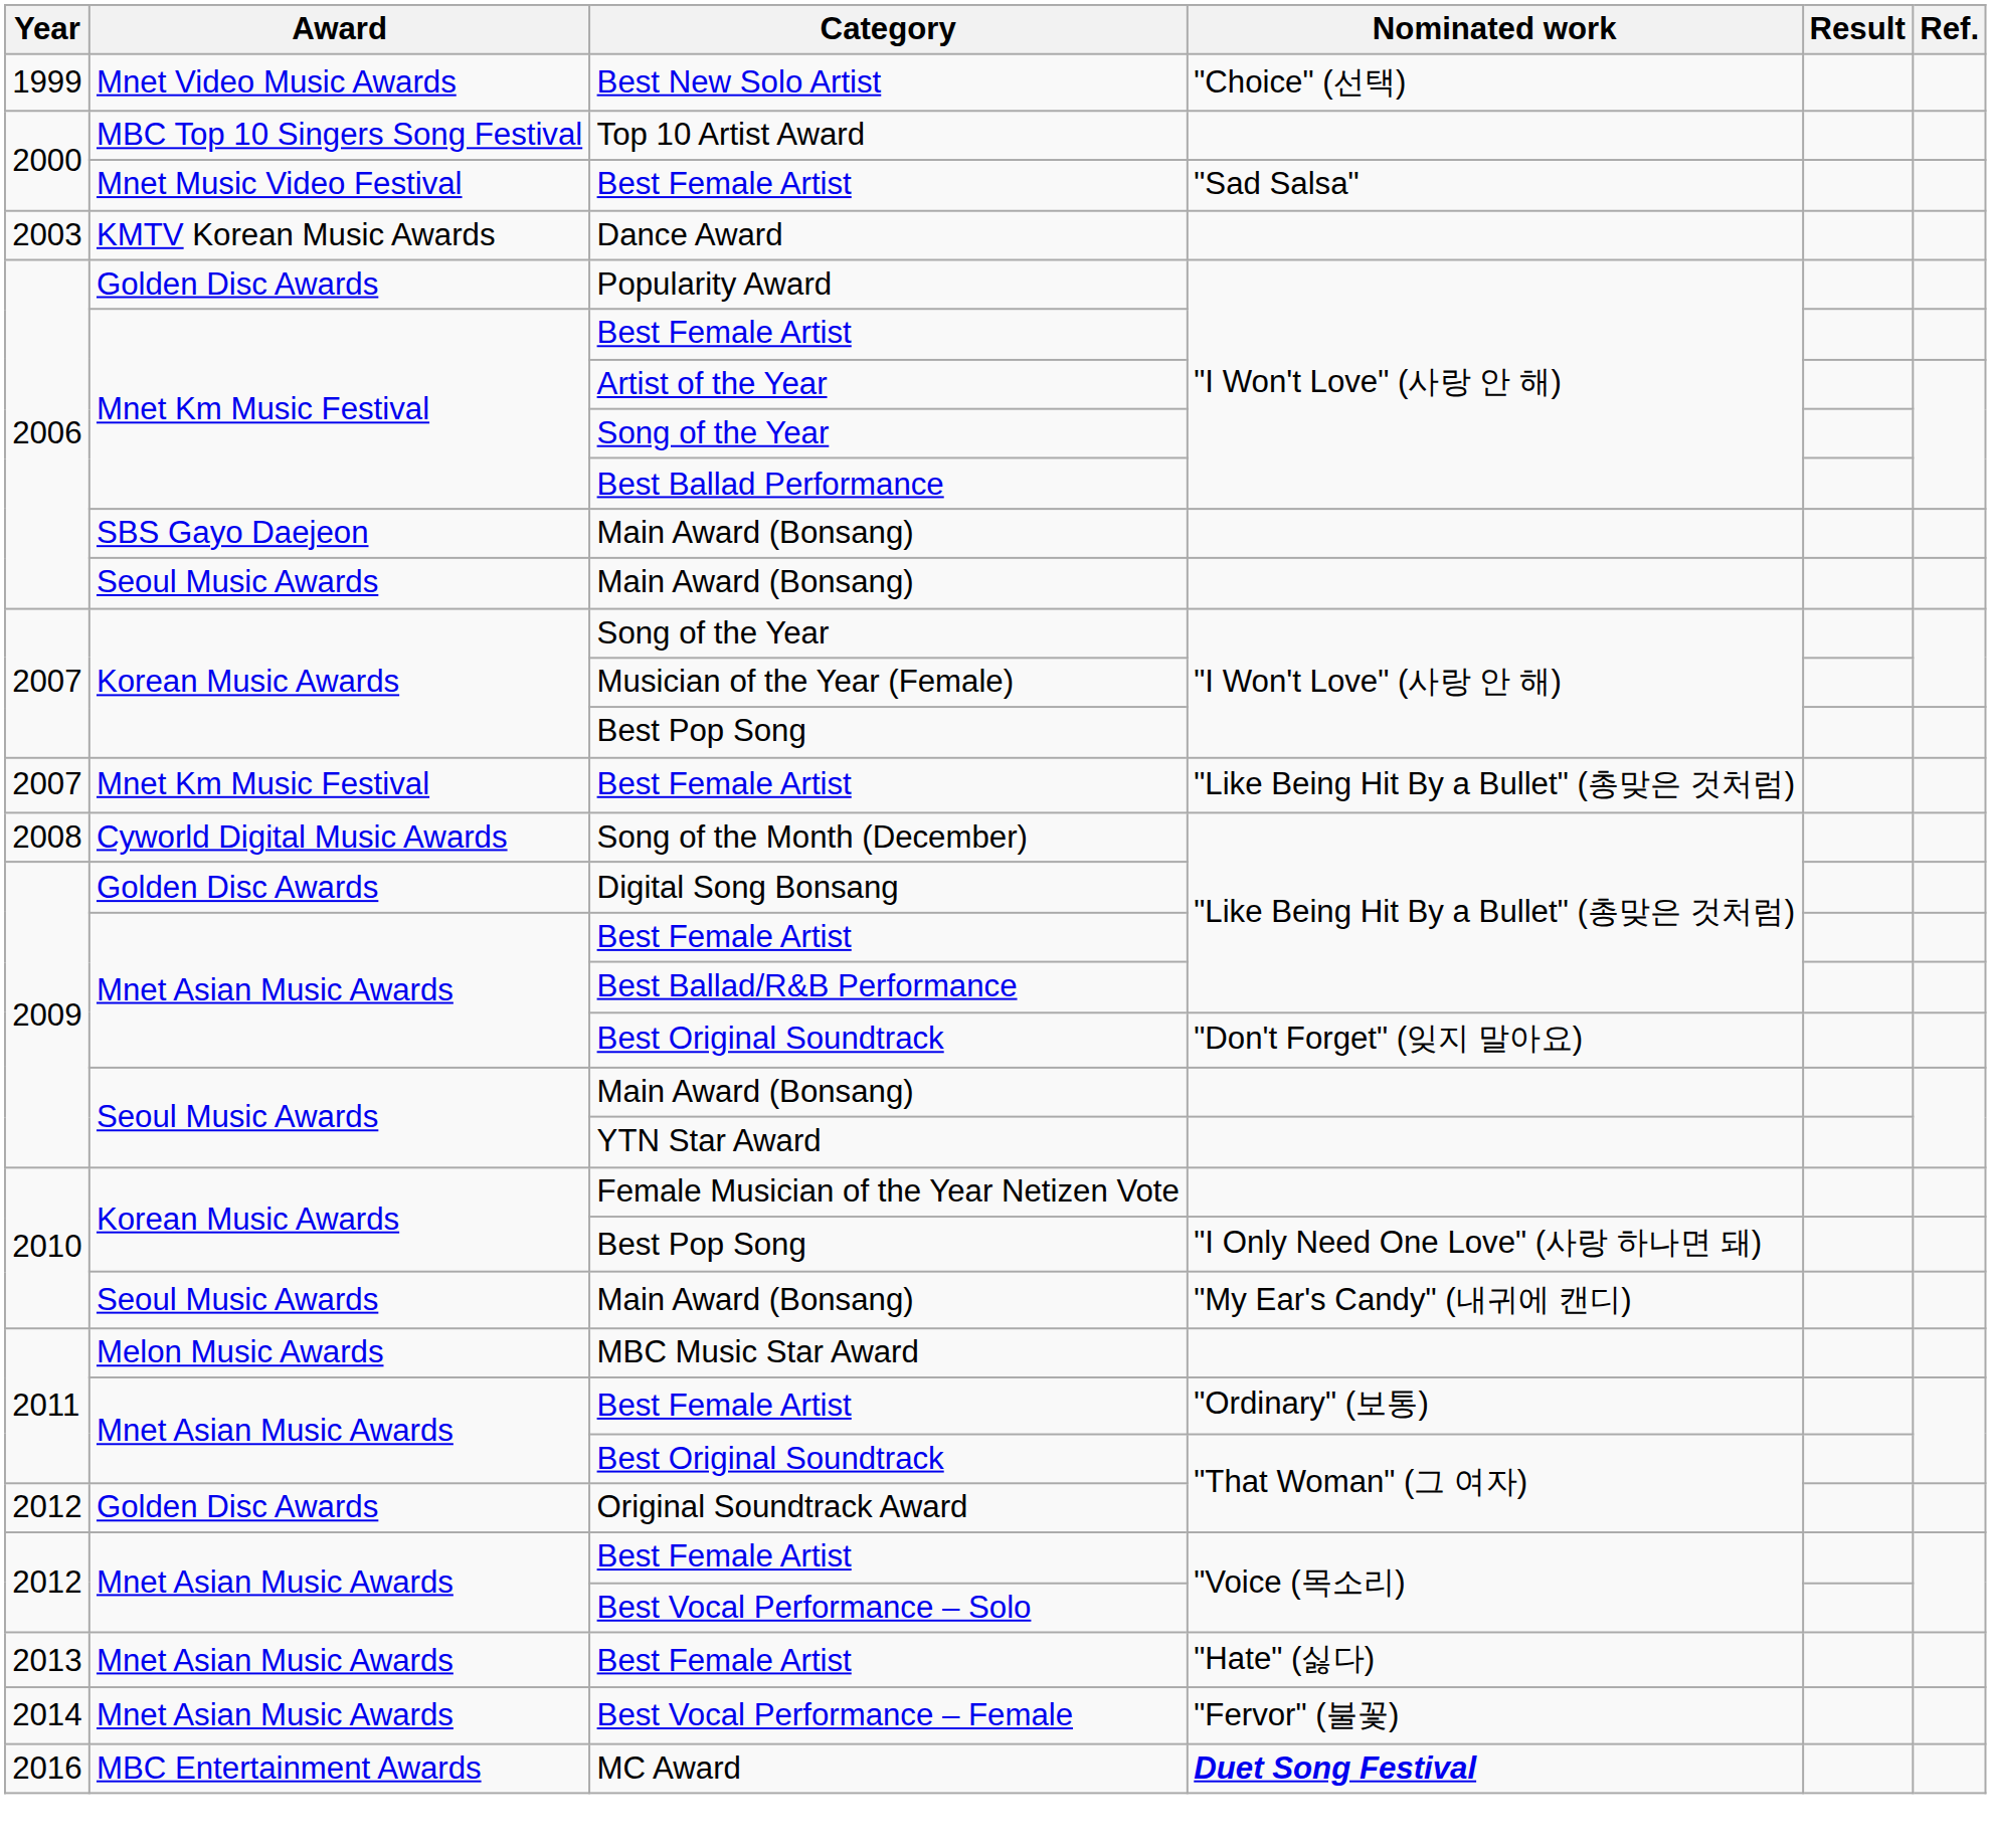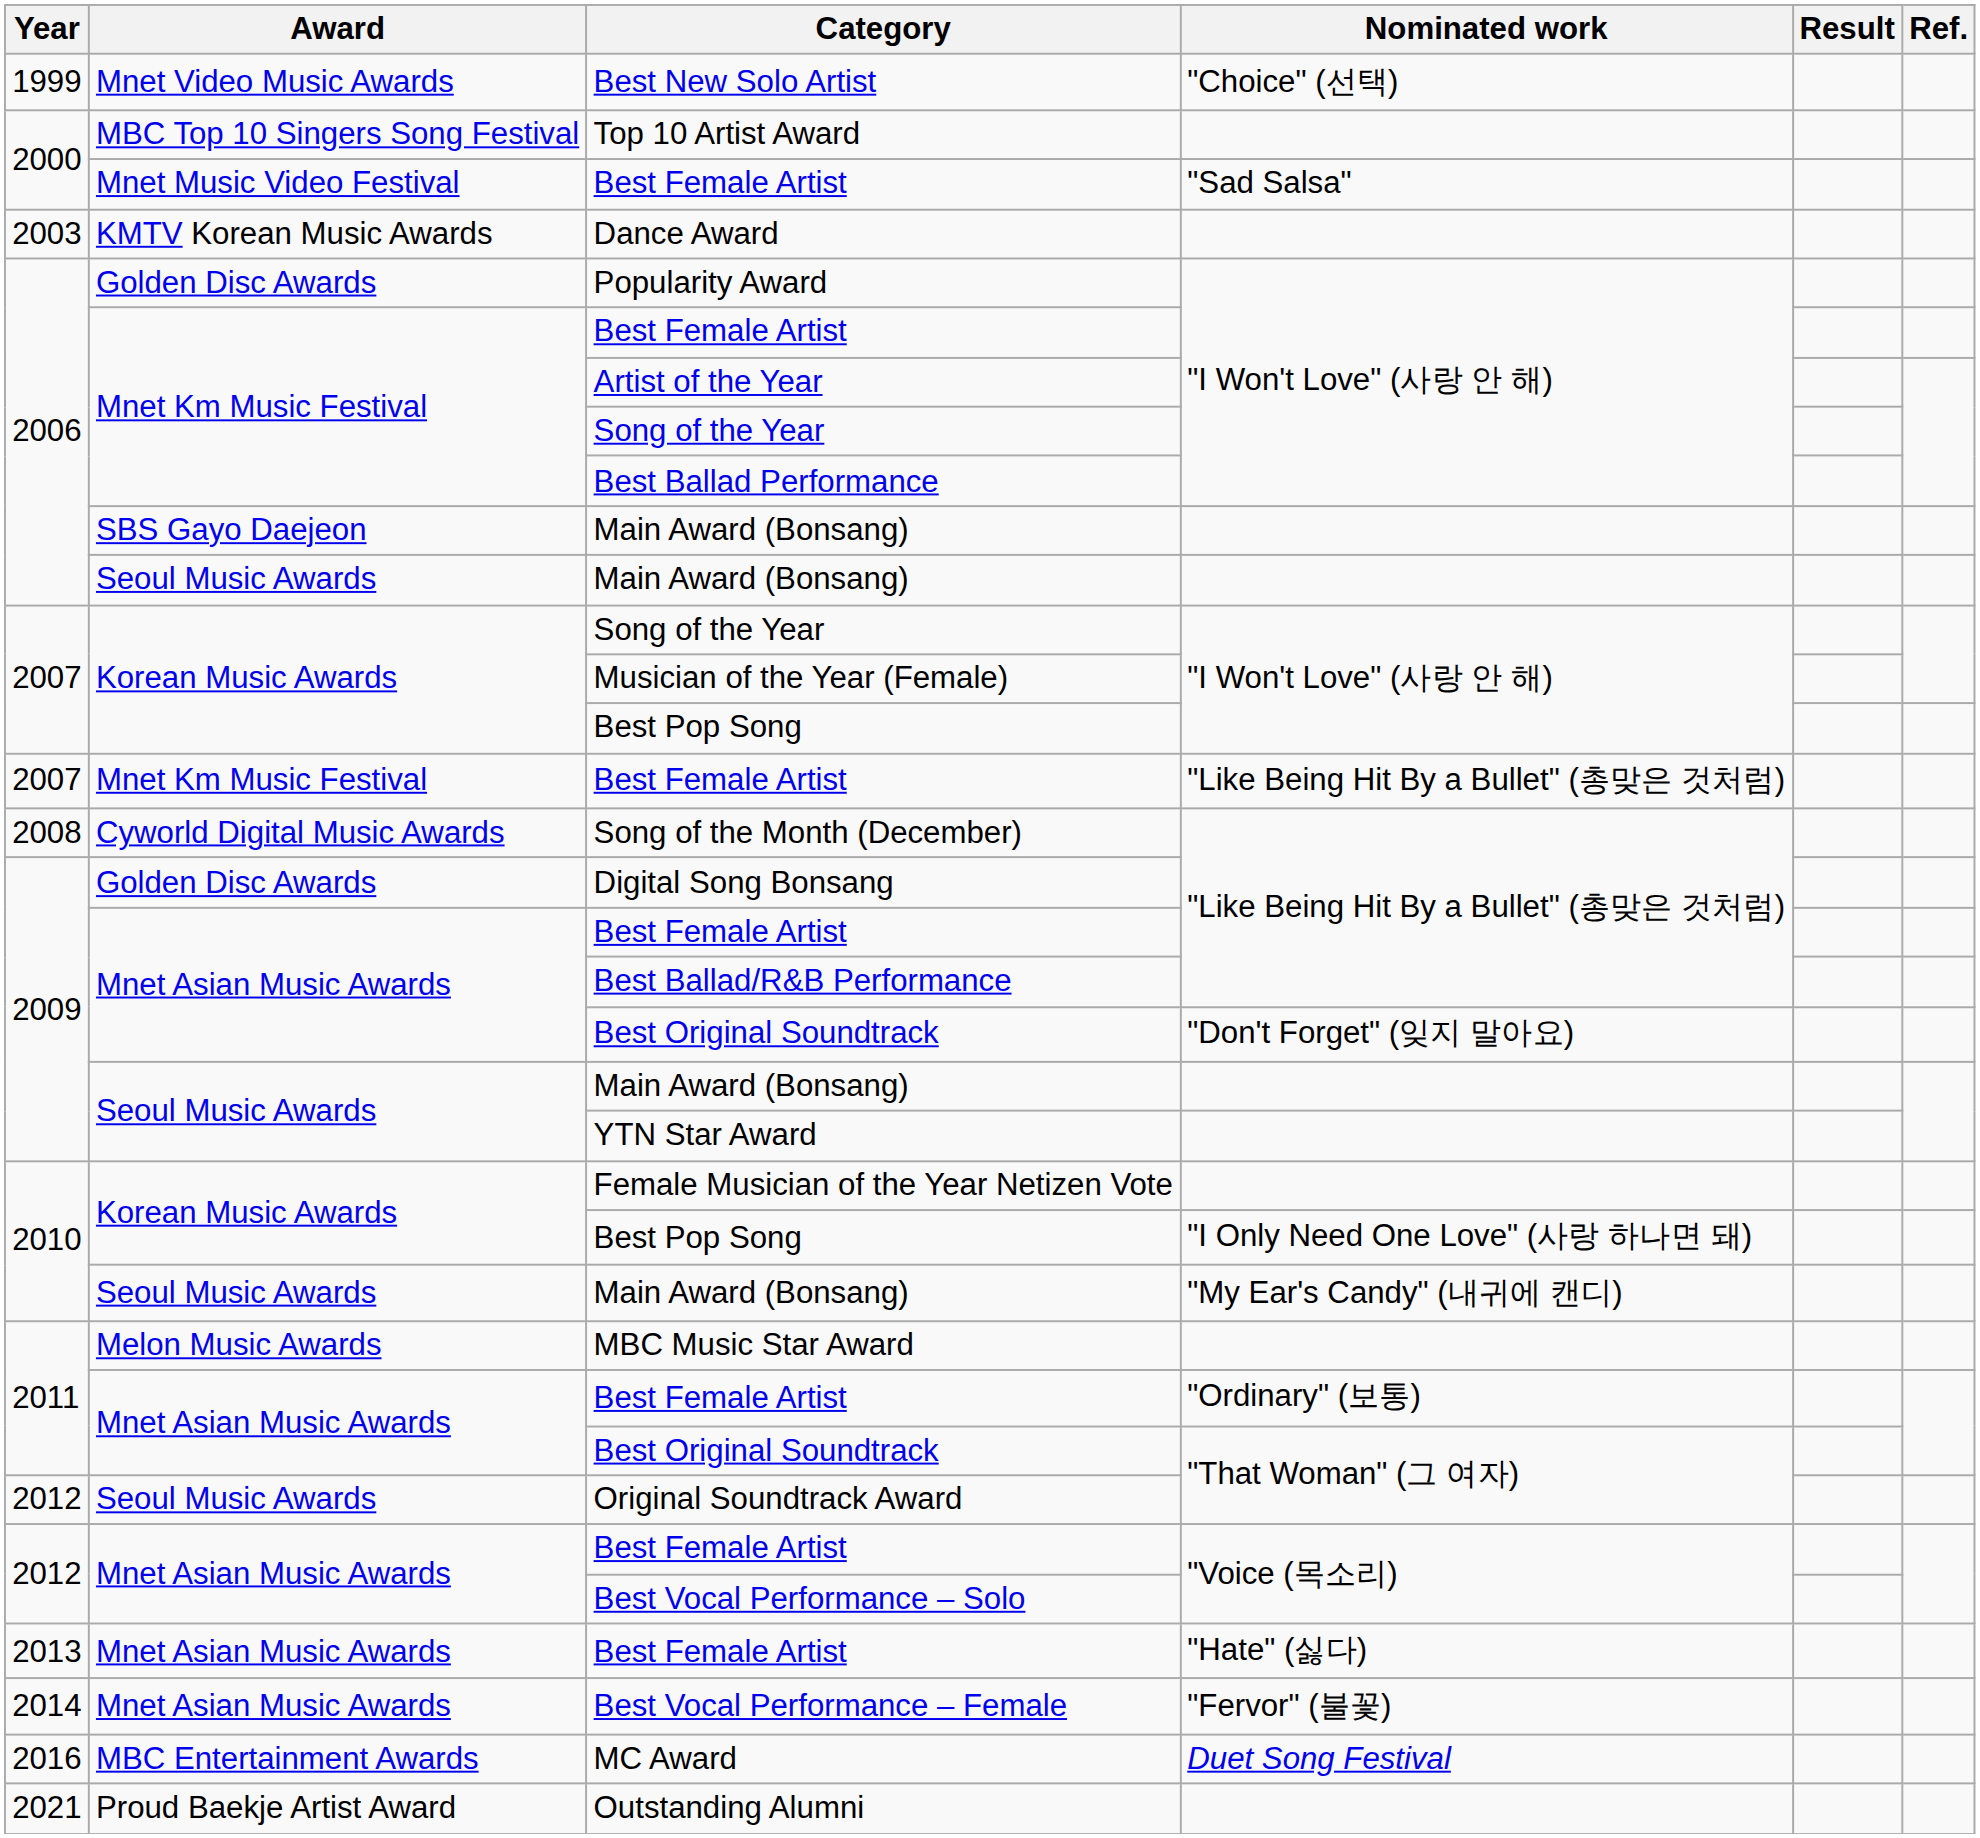Original Soundtrack Award | Award: Golden Disc Awards -> Seoul Music Awards
MC Award | Nominated work: bold -> normal
+ row: 2021 | Proud Baekje Artist Award | Outstanding Alumni
